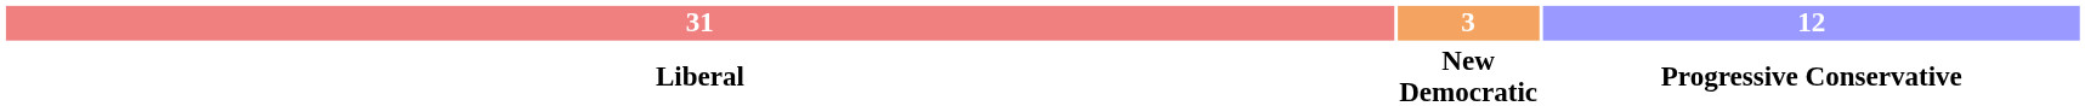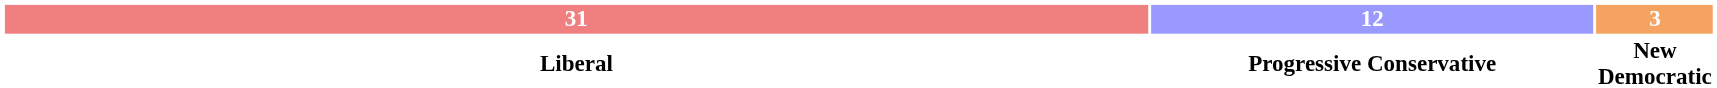columns swapped: 12 <-> 3
